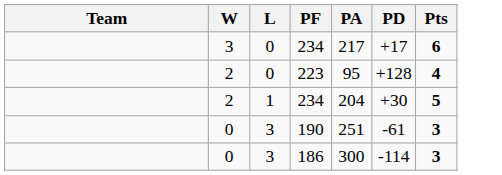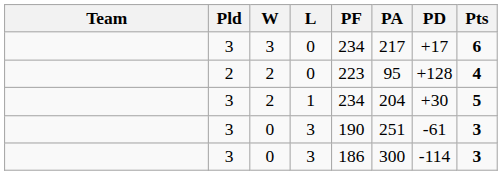+ column: Pld | 3 | 2 | 3 | 3 | 3
